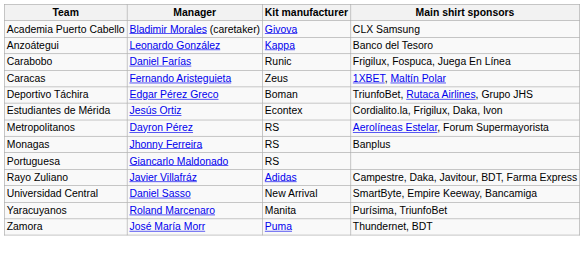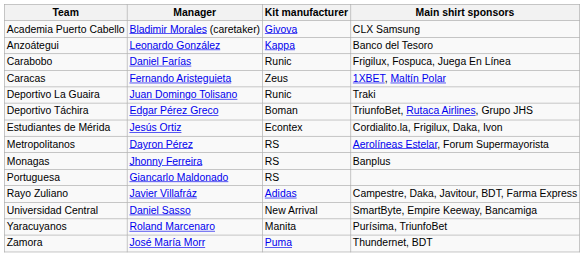+ row: Deportivo La Guaira | Juan Domingo Tolisano | Runic | Traki
